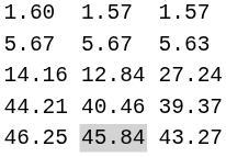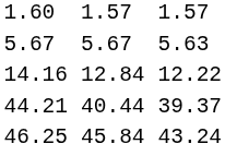14.16 | column 7: 27.24 -> 12.22
44.21 | column 5: 40.46 -> 40.44
46.25 | column 5: lightgrey background -> no background
46.25 | column 7: 43.27 -> 43.24
